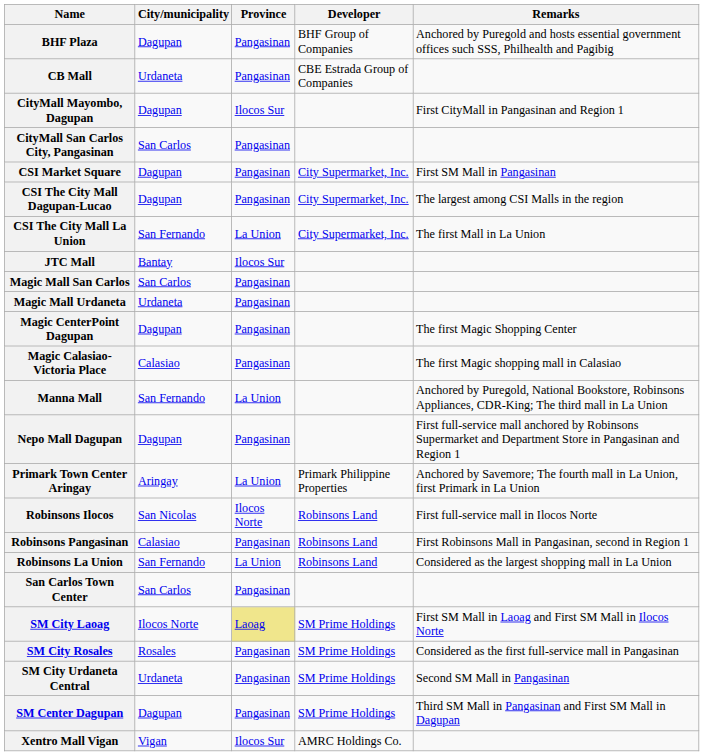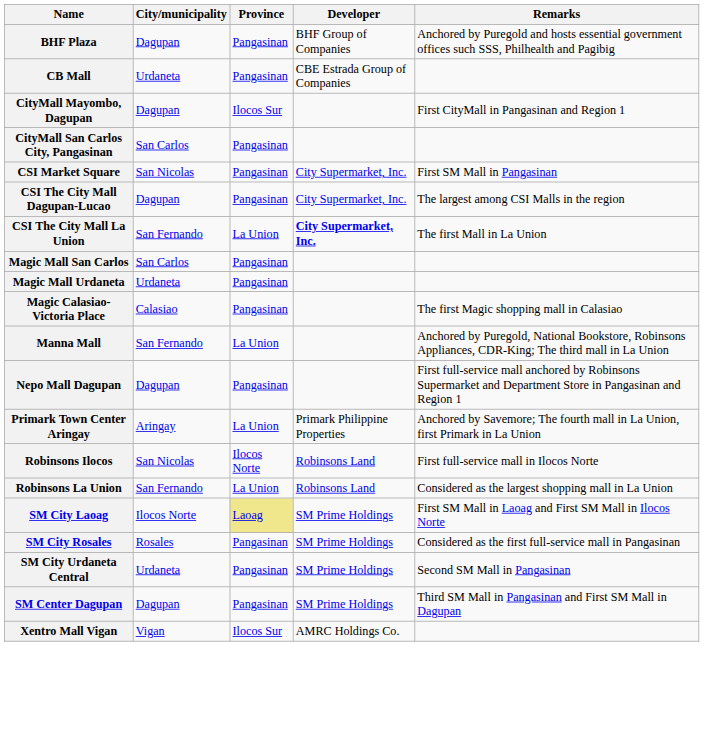CSI Market Square | City/municipality: Dagupan -> San Nicolas
CSI The City Mall La Union | Developer: normal -> bold
- row: JTC Mall | Bantay | Ilocos Sur
- row: Magic CenterPoint Dagupan | Dagupan | Pangasinan | The first Magic Shopping Center
- row: Robinsons Pangasinan | Calasiao | Pangasinan | Robinsons Land | First Robinsons Mall in Pangasinan, second in Region 1
- row: San Carlos Town Center | San Carlos | Pangasinan
